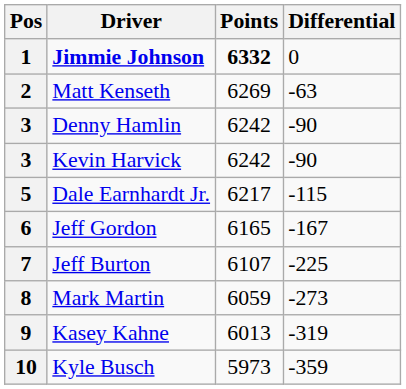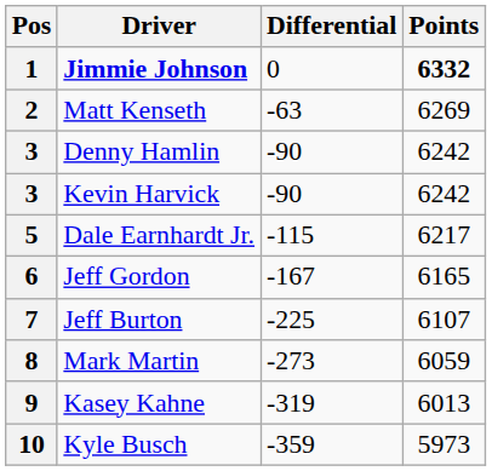columns swapped: Points <-> Differential
